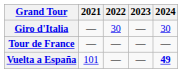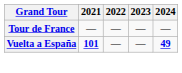- row: Giro d'Italia | — | 30 | — | 30
Vuelta a España | 2021: normal -> bold
